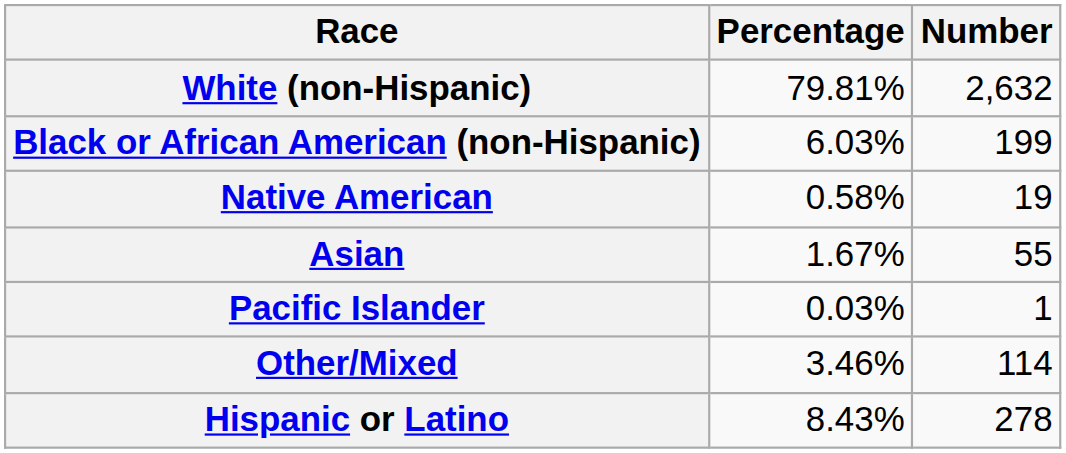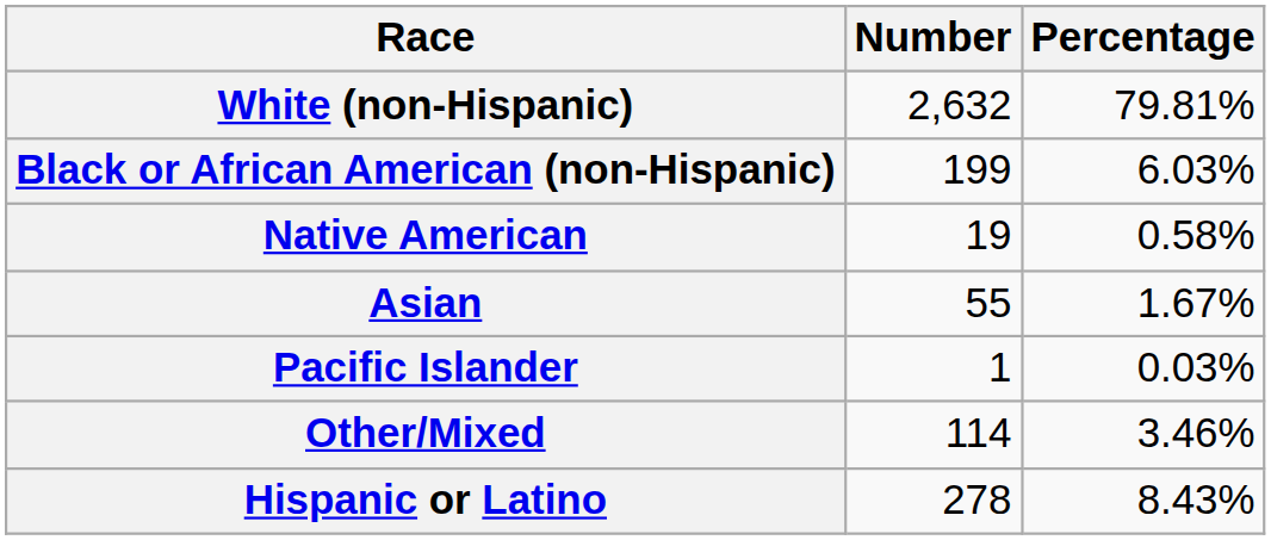columns swapped: Number <-> Percentage
